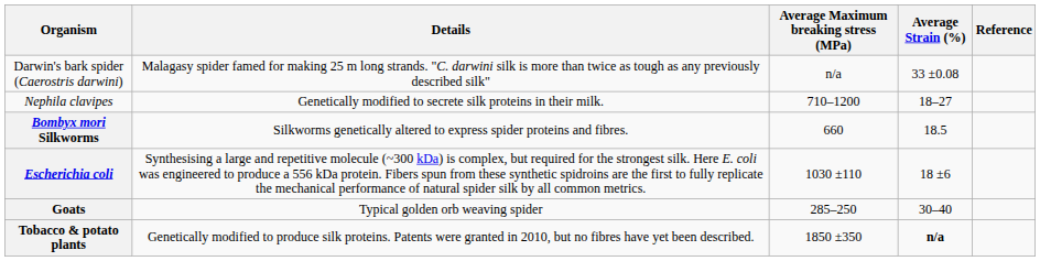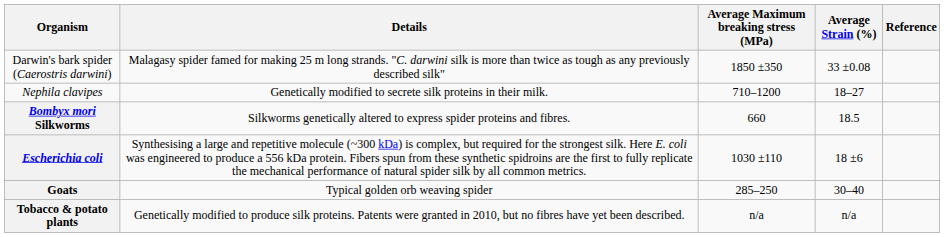Darwin's bark spider (Caerostris darwini) | Average Maximum breaking stress (MPa): n/a -> 1850 ±350
Tobacco & potato plants | Average Maximum breaking stress (MPa): 1850 ±350 -> n/a
Tobacco & potato plants | Average Strain (%): bold -> normal
